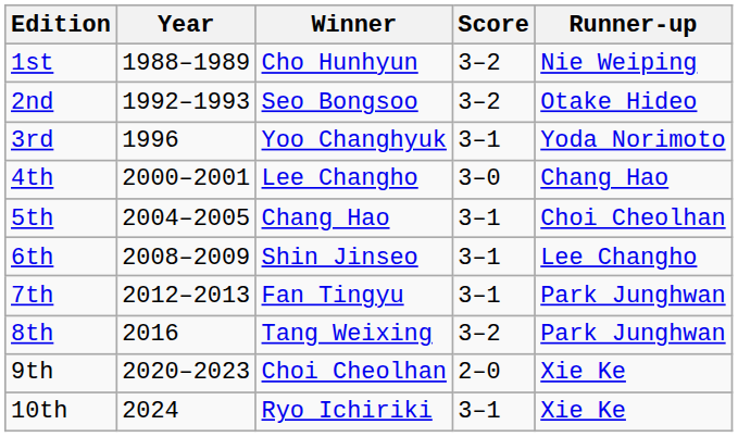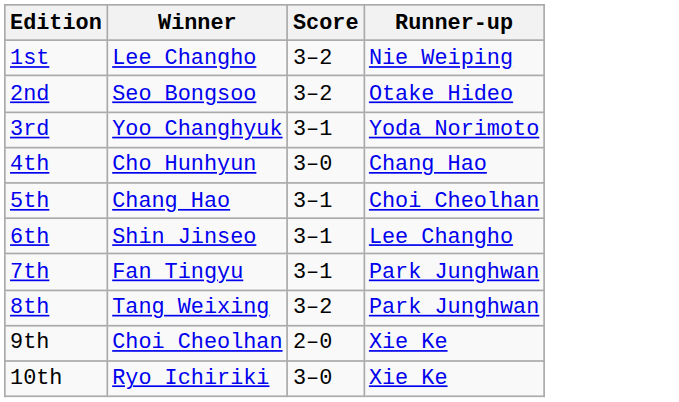- column: Year | 1988–1989 | 1992–1993 | 1996 | 2000–2001 | 2004–2005 | 2008–2009 | 2012–2013 | 2016 | 2020–2023 | 2024
1st | Winner: Cho Hunhyun -> Lee Changho
4th | Winner: Lee Changho -> Cho Hunhyun
10th | Score: 3–1 -> 3–0
